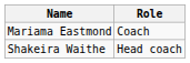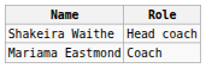rows swapped: Shakeira Waithe <-> Mariama Eastmond
